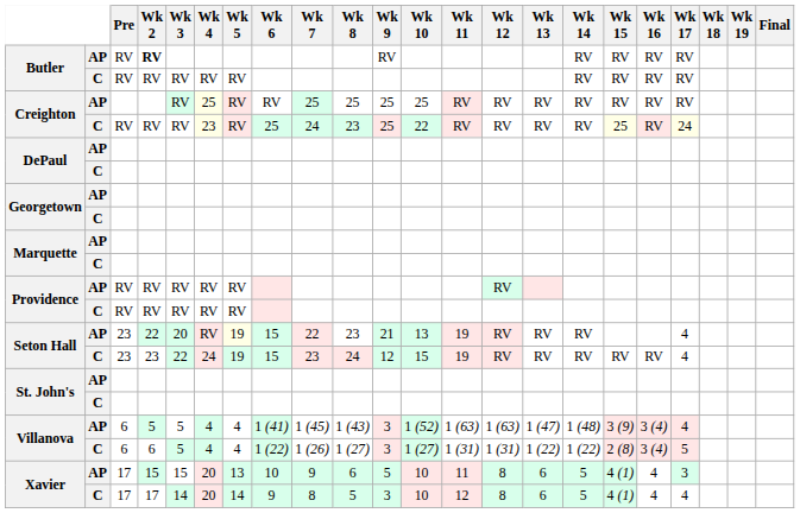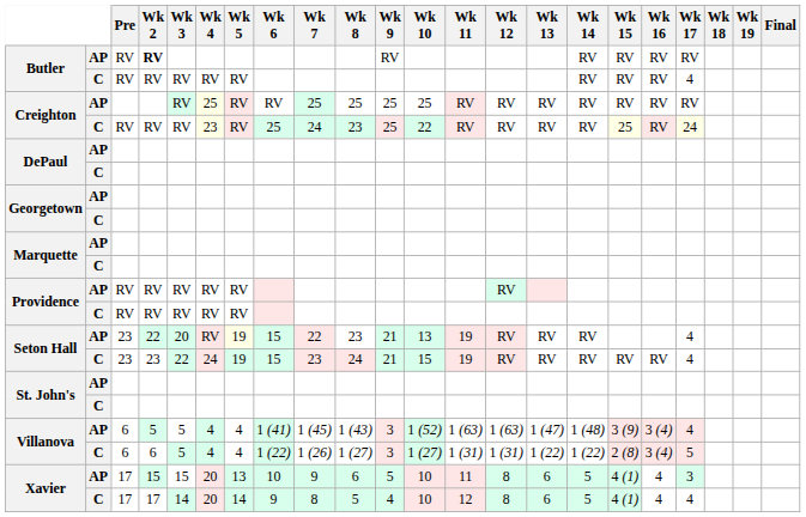Butler / C | Wk 17: RV -> 4
Seton Hall / C | Wk 9: 12 -> 21
Xavier / C | Wk 9: 3 -> 4
